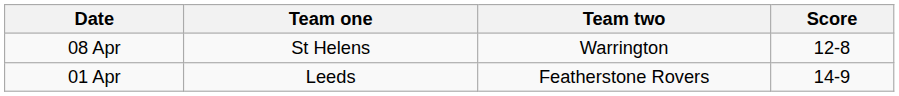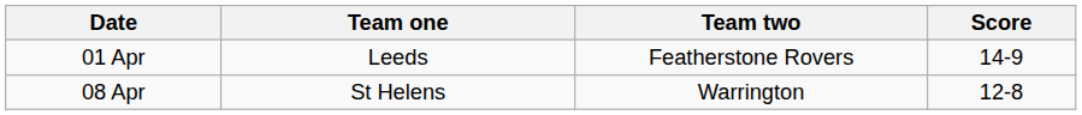rows swapped: 01 Apr <-> 08 Apr
